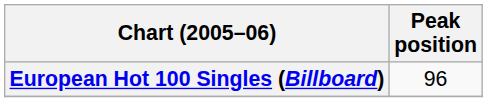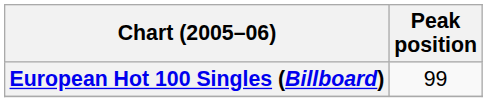European Hot 100 Singles (Billboard) | Peak position: 96 -> 99
